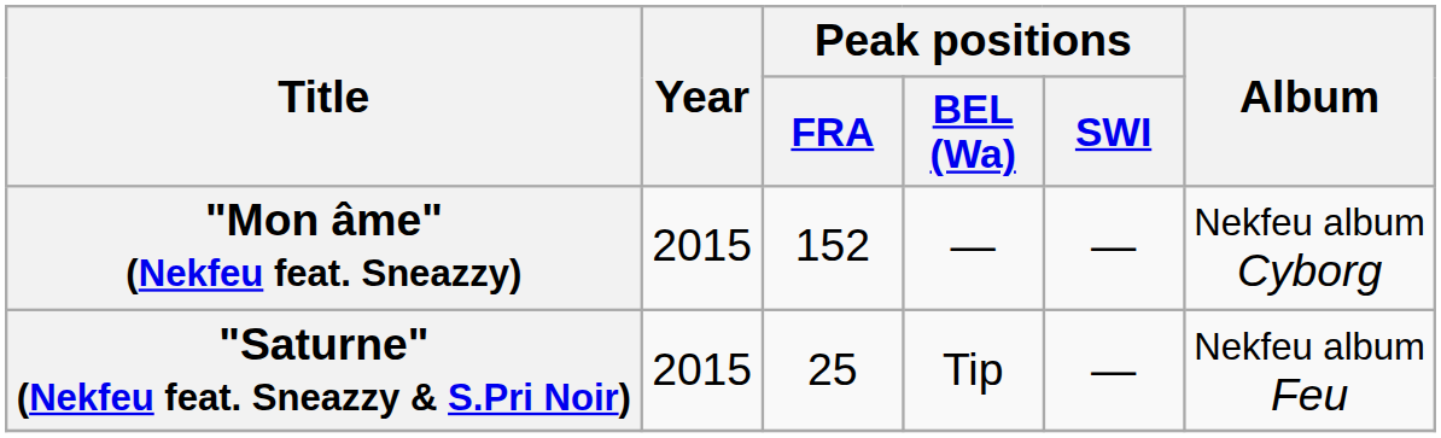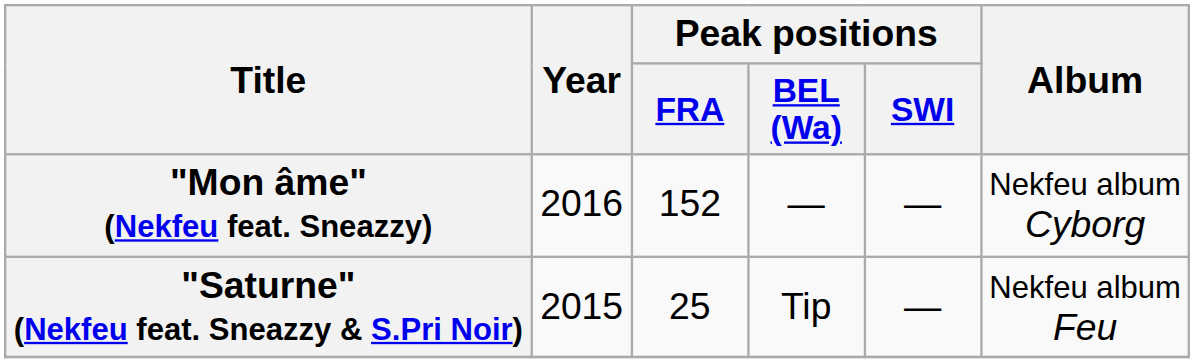"Mon âme" (Nekfeu feat. Sneazzy) | Year: 2015 -> 2016
